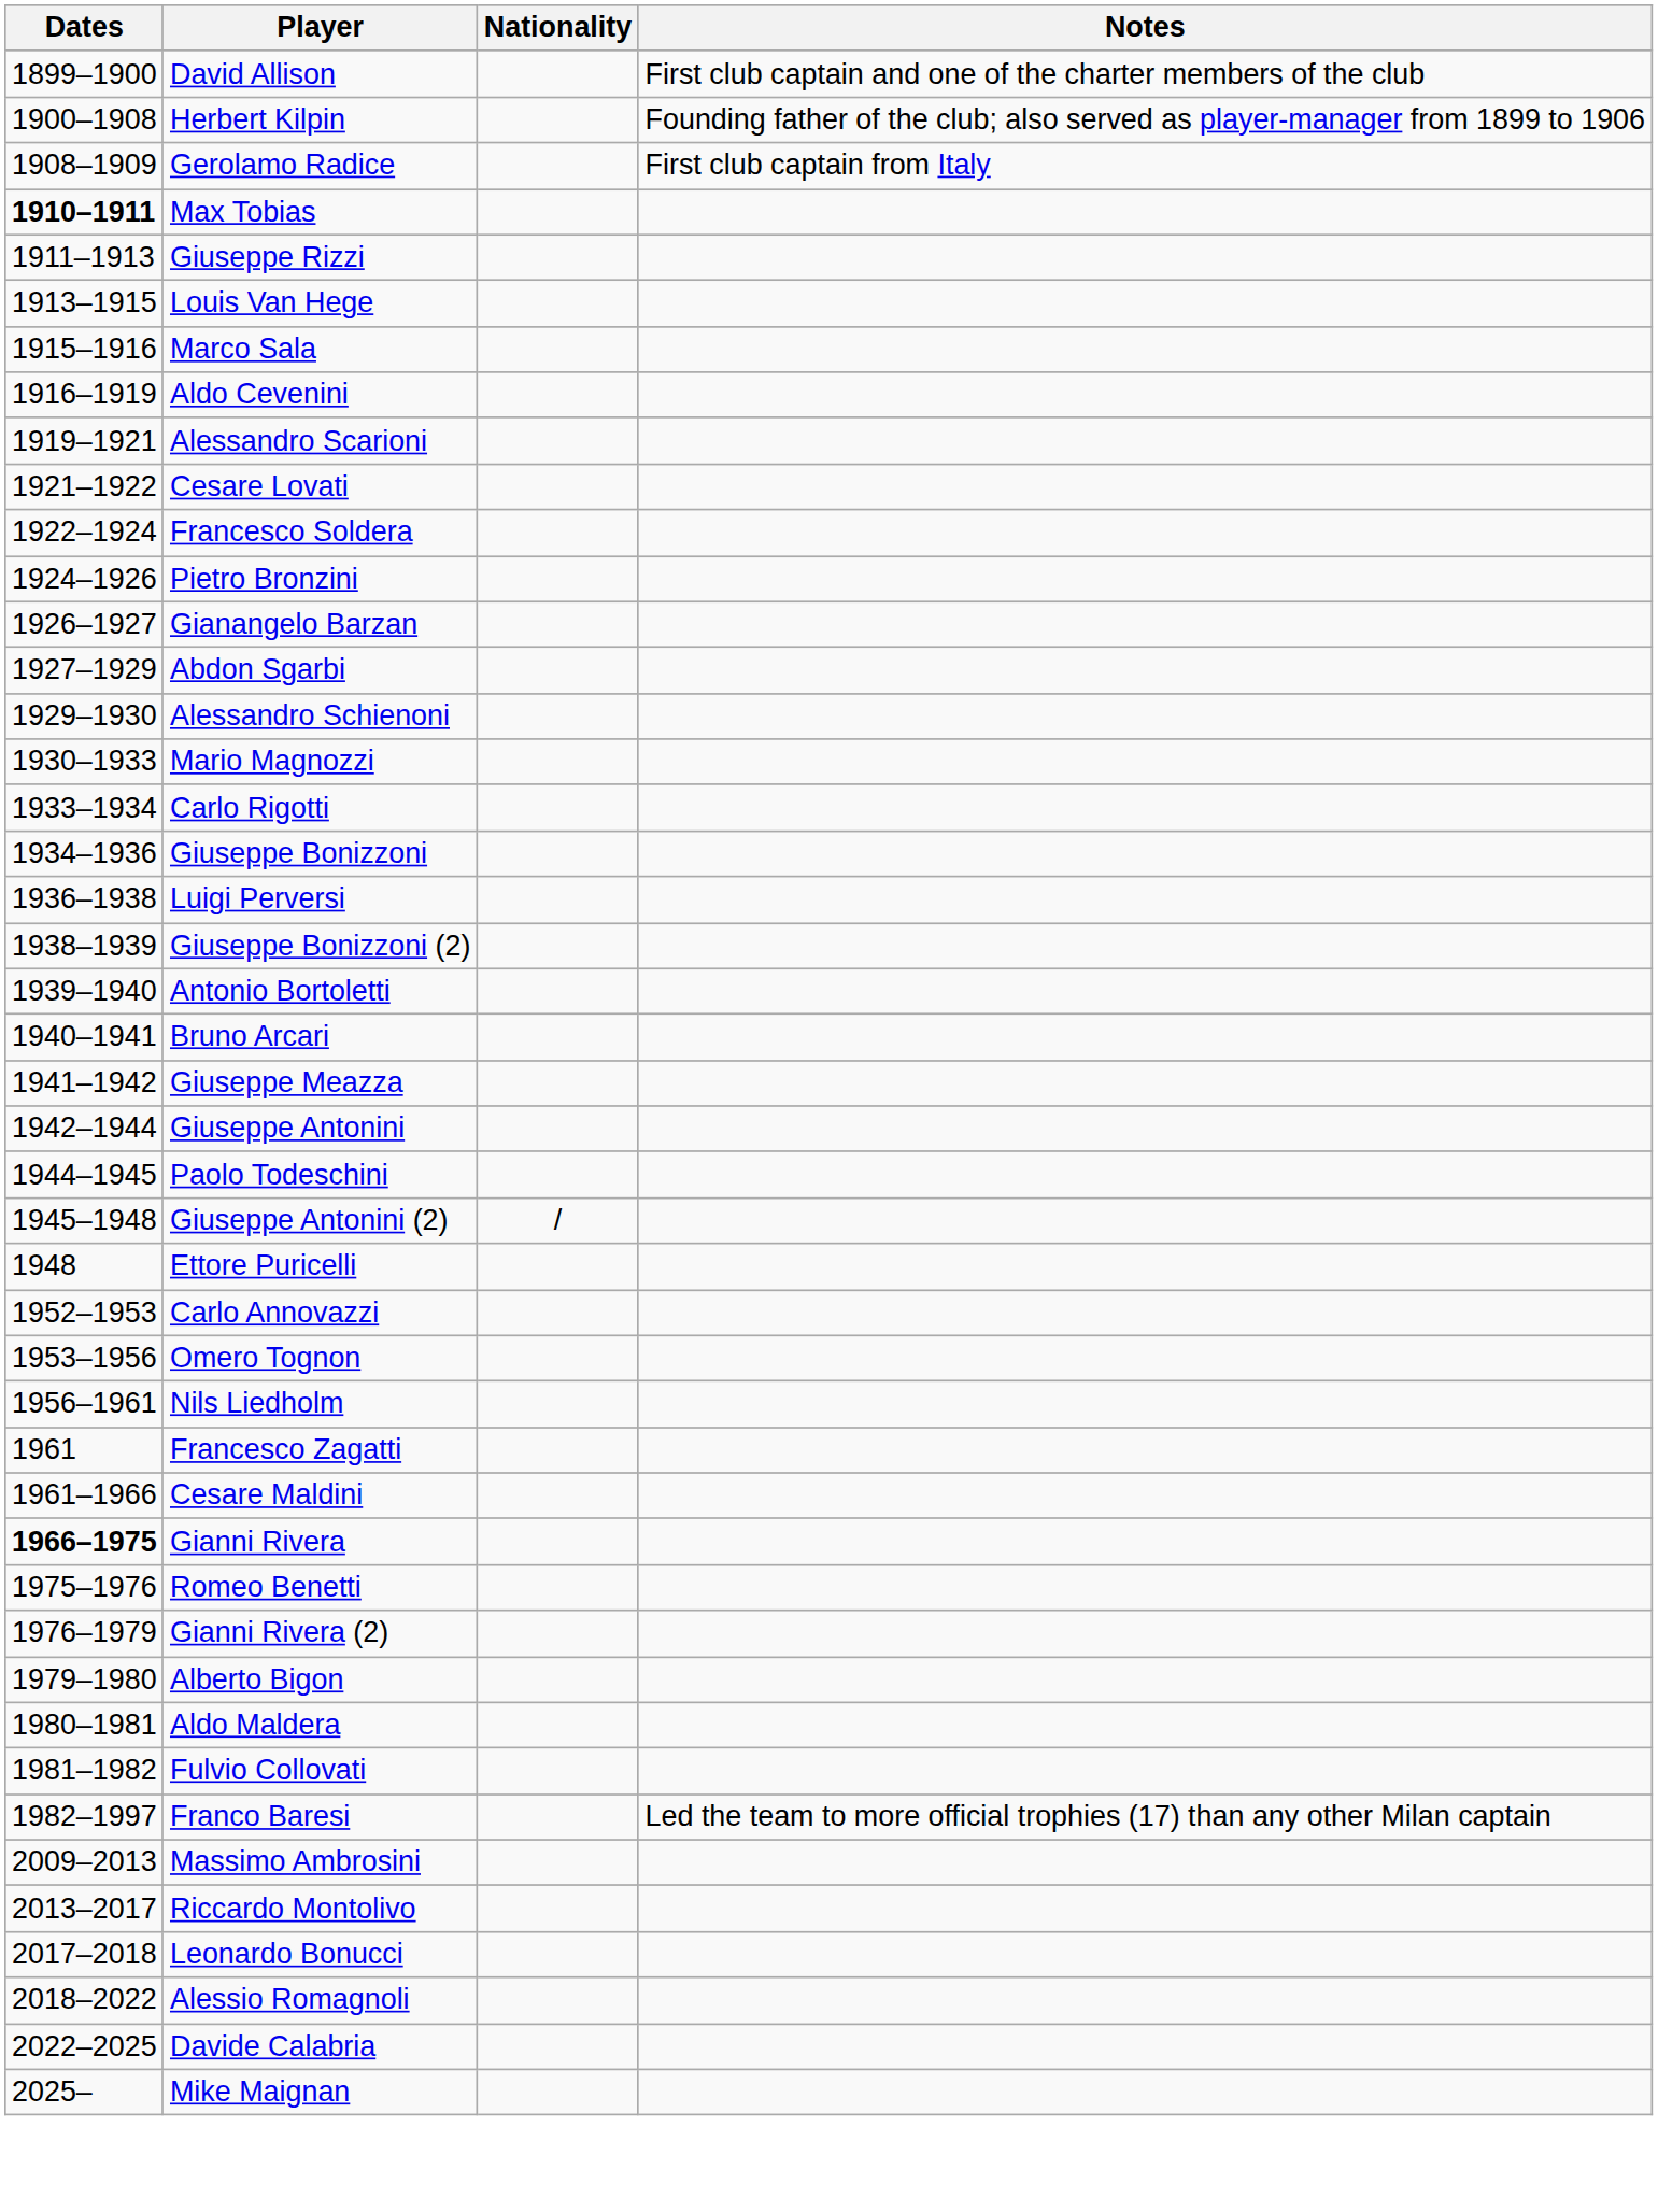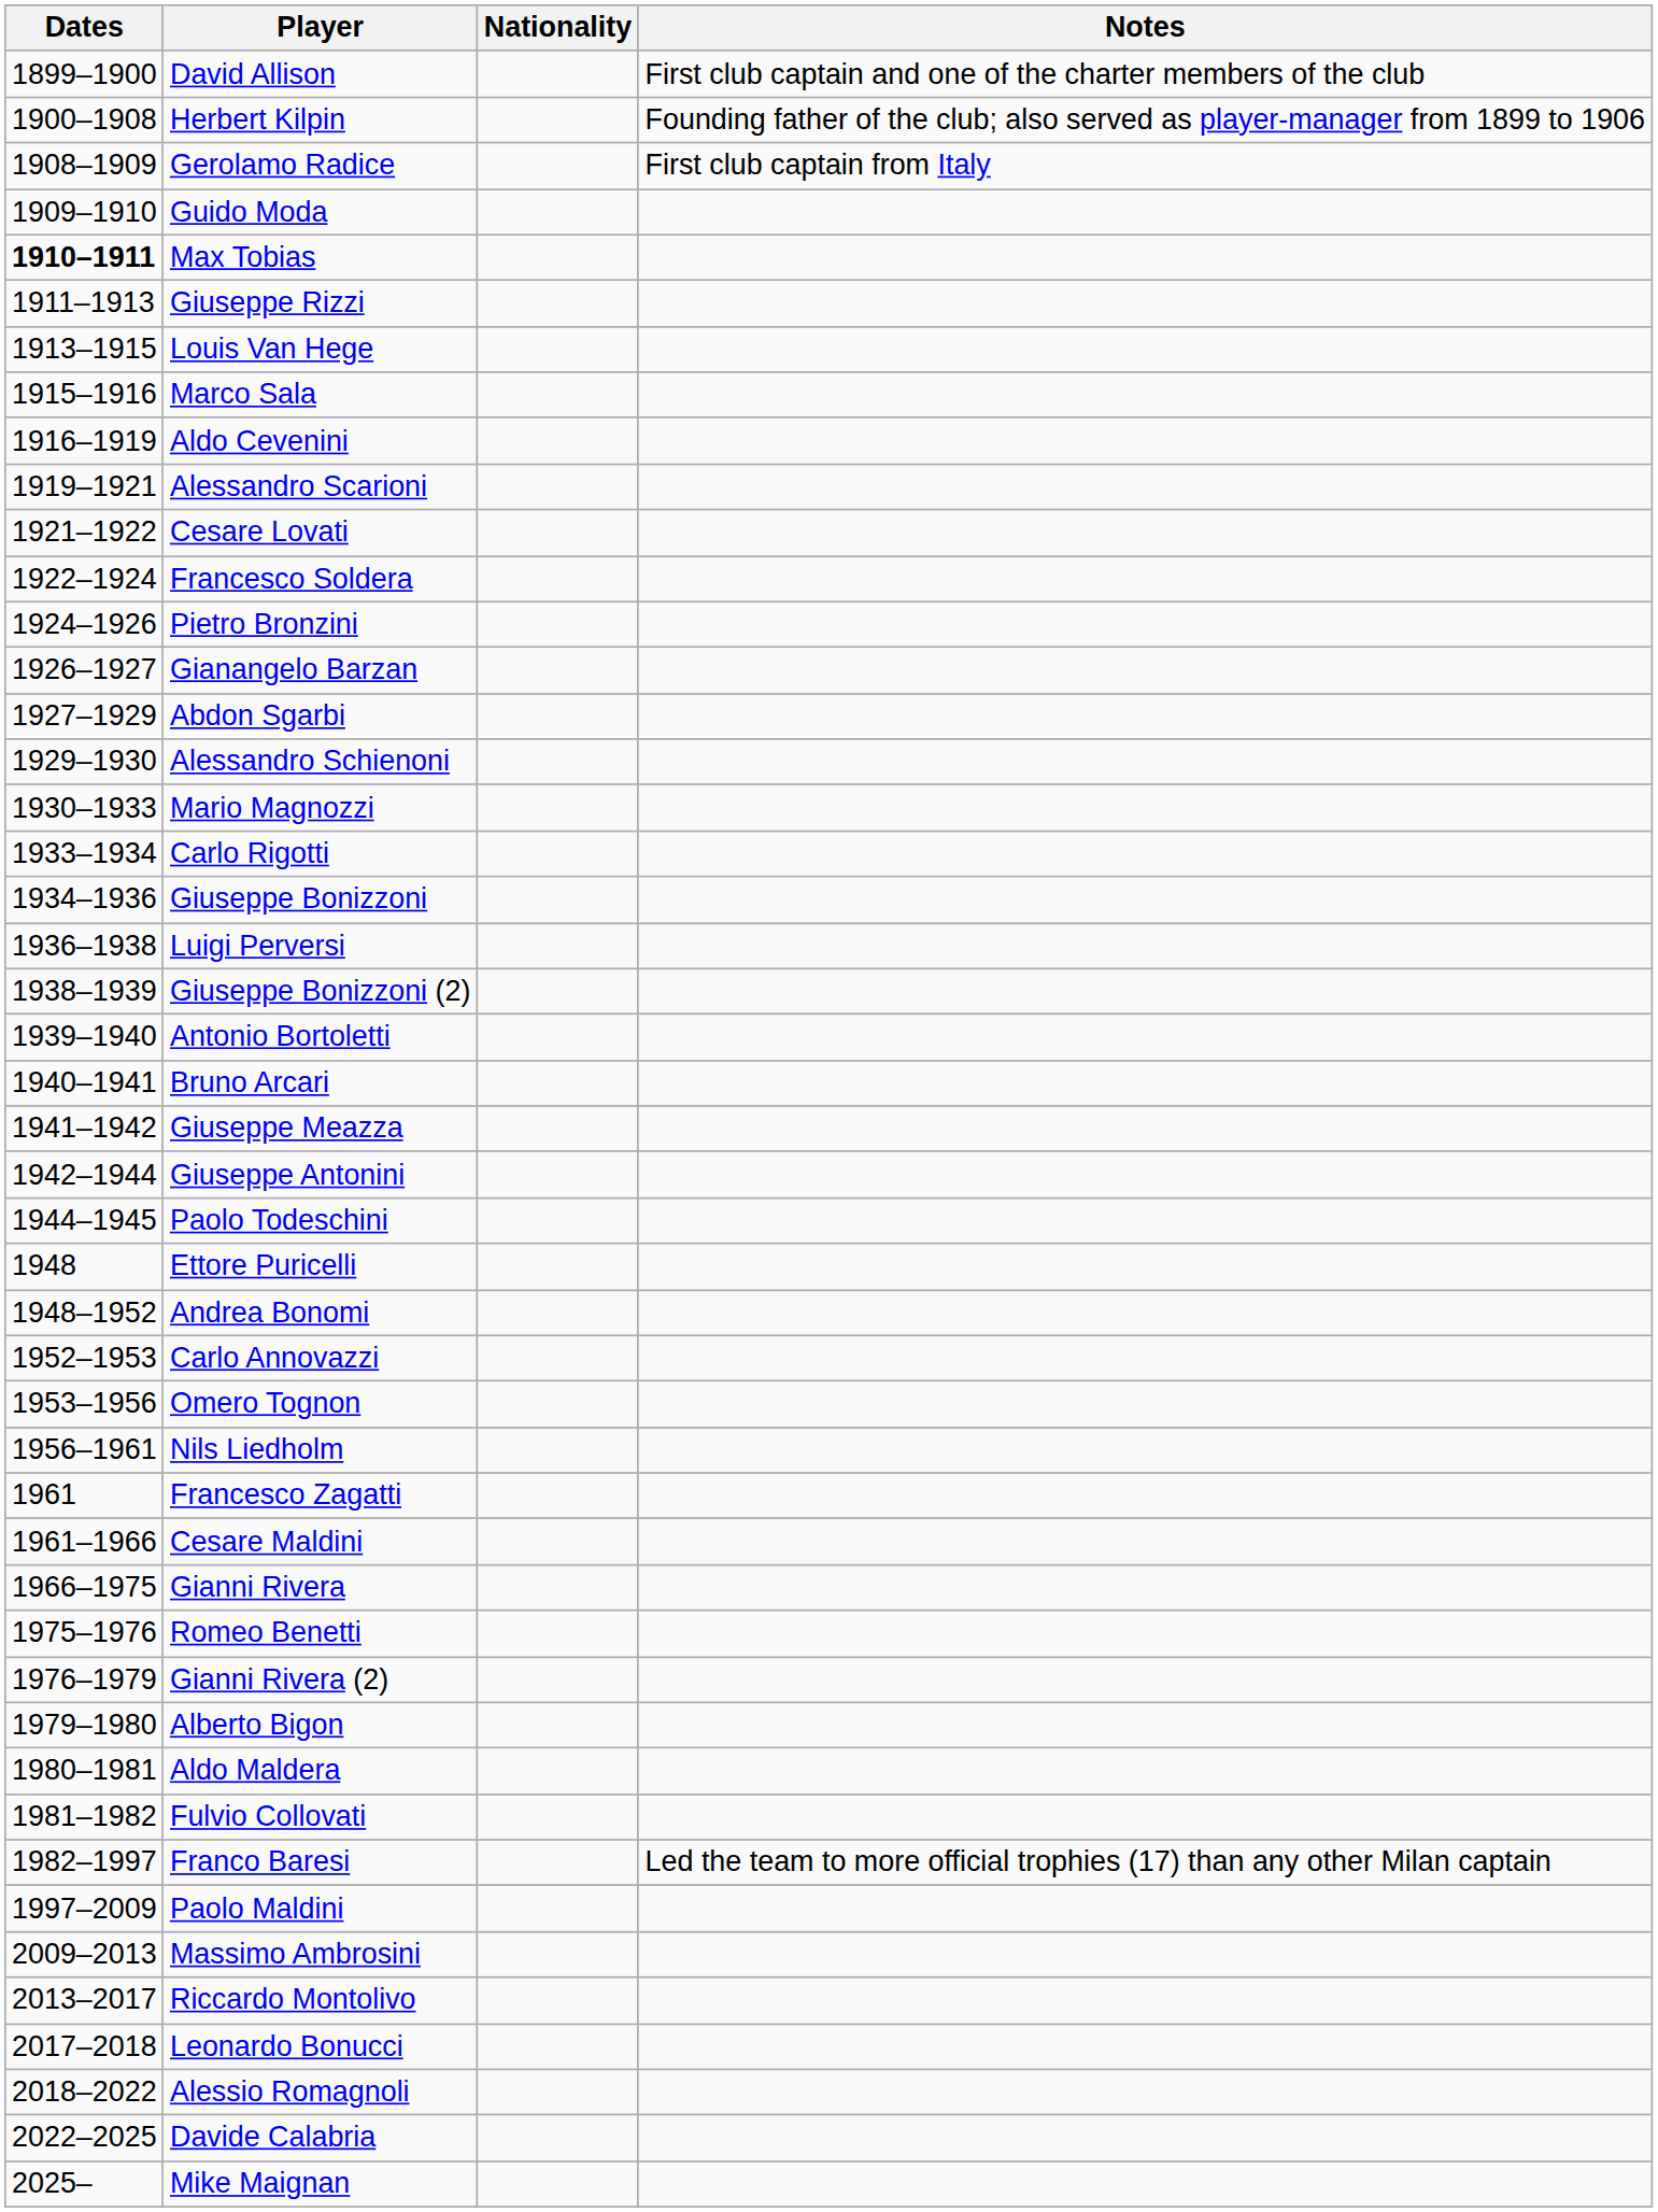+ row: 1909–1910 | Guido Moda
- row: 1945–1948 | Giuseppe Antonini (2) | /
+ row: 1948–1952 | Andrea Bonomi
Gianni Rivera | Dates: bold -> normal
+ row: 1997–2009 | Paolo Maldini
